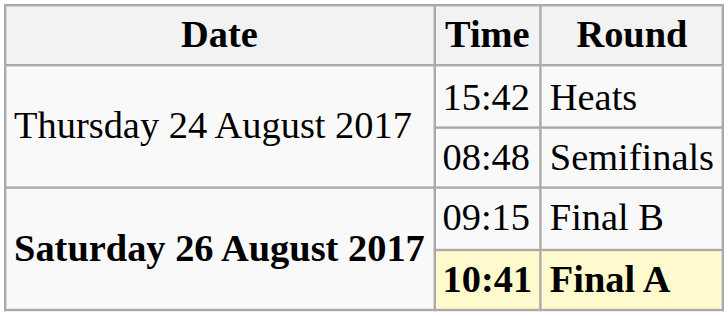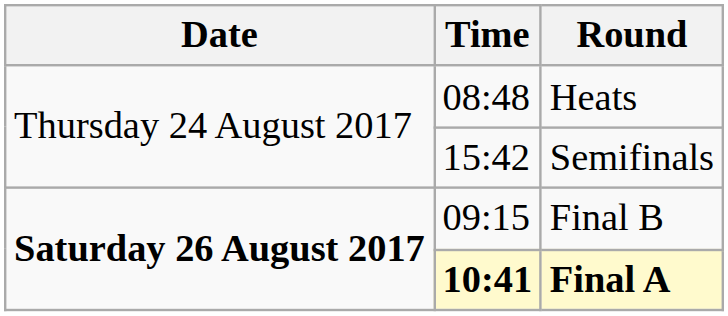Heats | Time: 15:42 -> 08:48
Semifinals | Time: 08:48 -> 15:42
